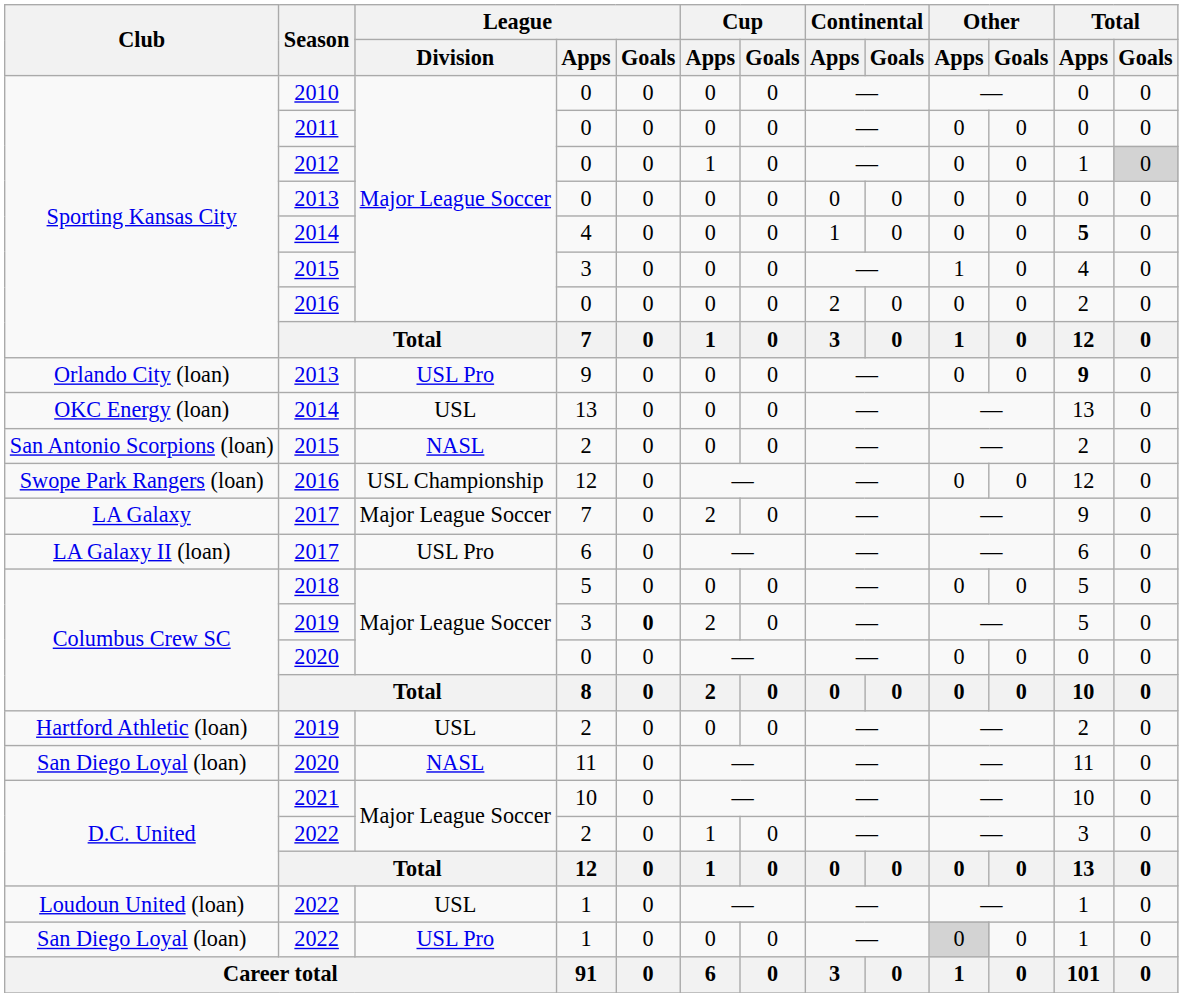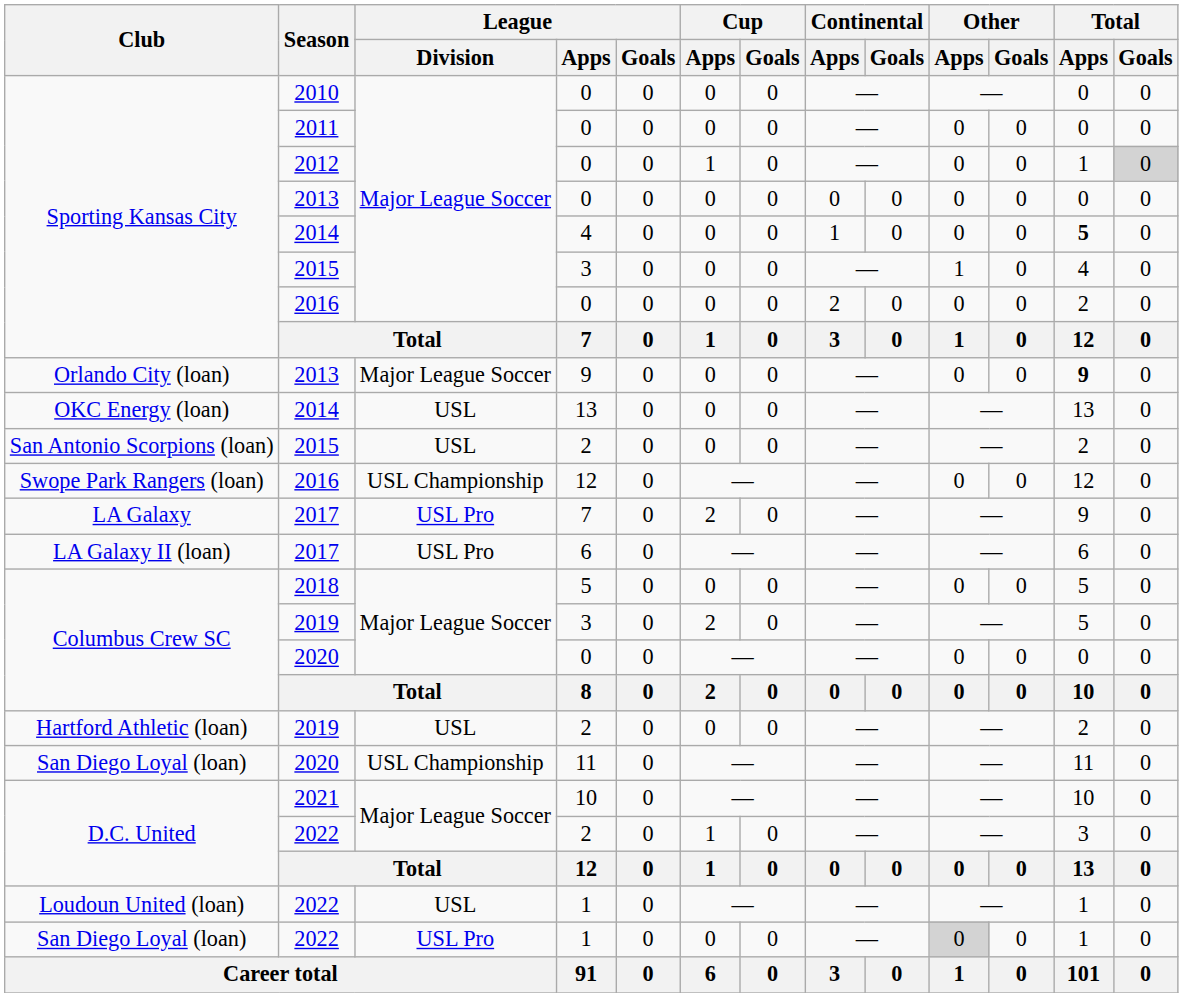Orlando City (loan) / 2013 | League / Division: USL Pro -> Major League Soccer
San Antonio Scorpions (loan) / 2015 | League / Division: NASL -> USL
LA Galaxy / 2017 | League / Division: Major League Soccer -> USL Pro
Columbus Crew SC / 2019 | League / Goals: bold -> normal
San Diego Loyal (loan) / 2020 | League / Division: NASL -> USL Championship
